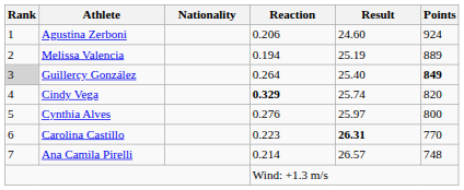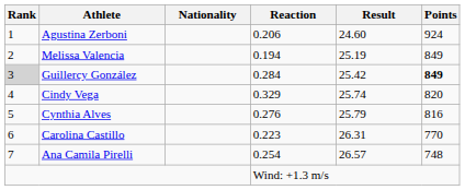Melissa Valencia | Points: 889 -> 849
Guillercy González | Reaction: 0.264 -> 0.284
Guillercy González | Result: 25.40 -> 25.42
Cindy Vega | Reaction: bold -> normal
Cynthia Alves | Result: 25.97 -> 25.79
Cynthia Alves | Points: 800 -> 816
Carolina Castillo | Result: bold -> normal
Ana Camila Pirelli | Reaction: 0.214 -> 0.254
